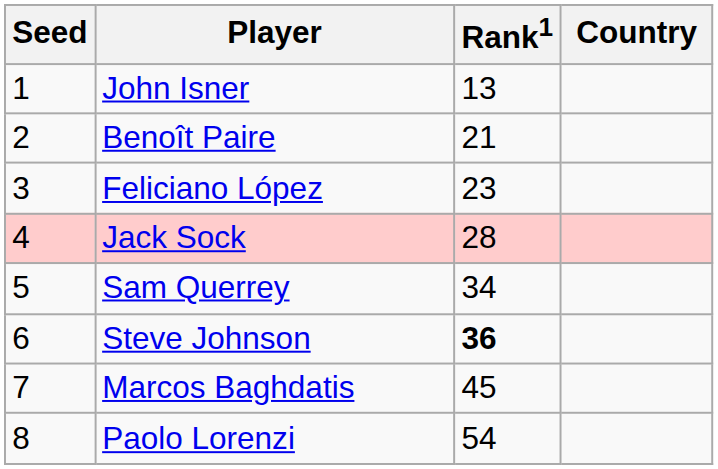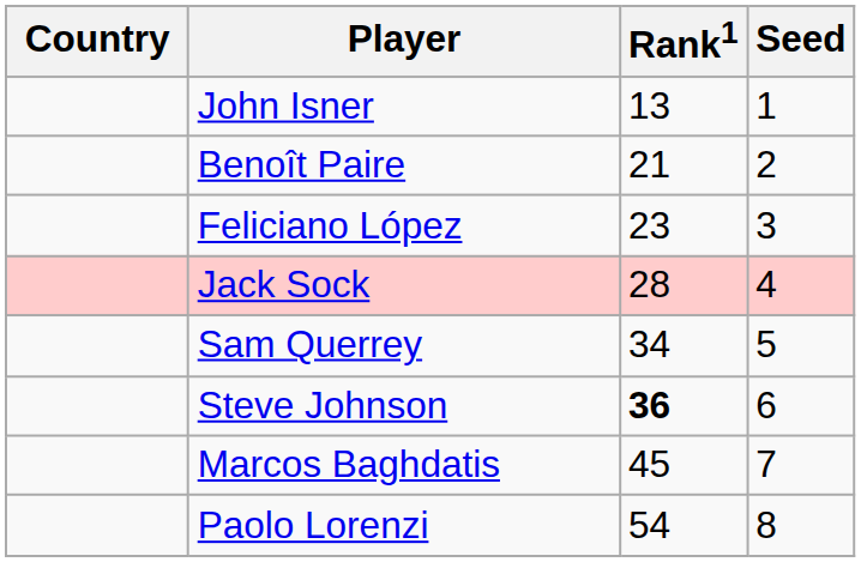columns swapped: Country <-> Seed
